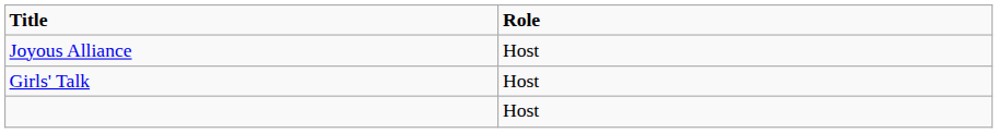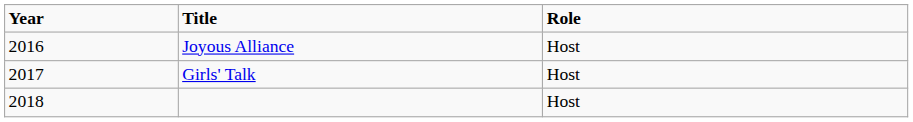+ column: Year | 2016 | 2017 | 2018
